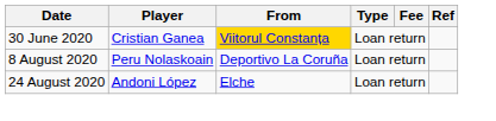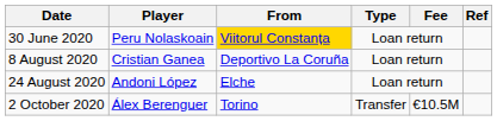30 June 2020 | Player: Cristian Ganea -> Peru Nolaskoain
8 August 2020 | Player: Peru Nolaskoain -> Cristian Ganea
+ row: 2 October 2020 | Álex Berenguer | Torino | Transfer | €10.5M
